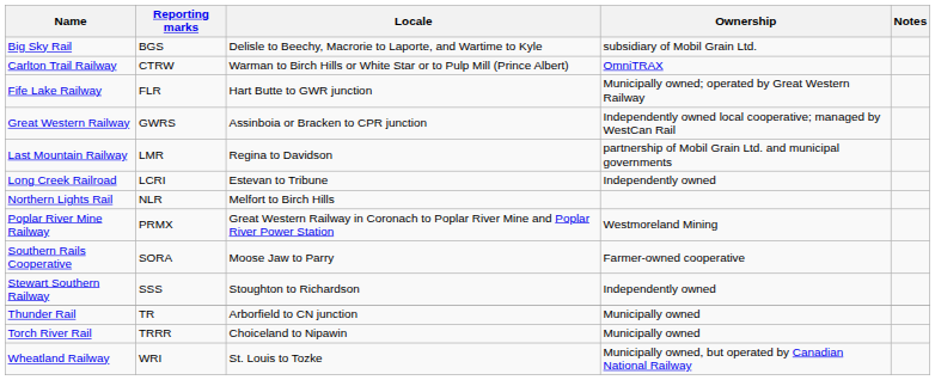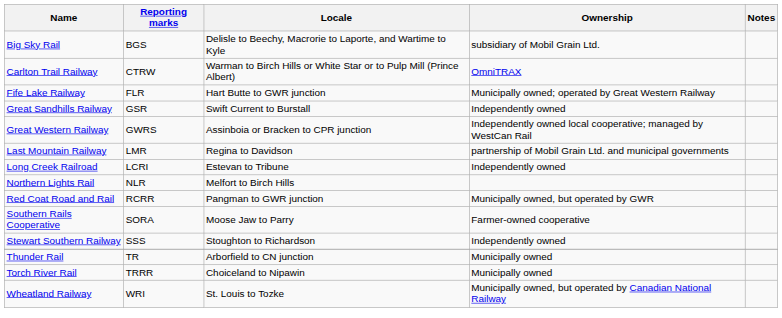+ row: Great Sandhills Railway | GSR | Swift Current to Burstall | Independently owned
- row: Poplar River Mine Railway | PRMX | Great Western Railway in Coronach to Poplar River Mine and Poplar River Power Station | Westmoreland Mining
+ row: Red Coat Road and Rail | RCRR | Pangman to GWR junction | Municipally owned, but operated by GWR
